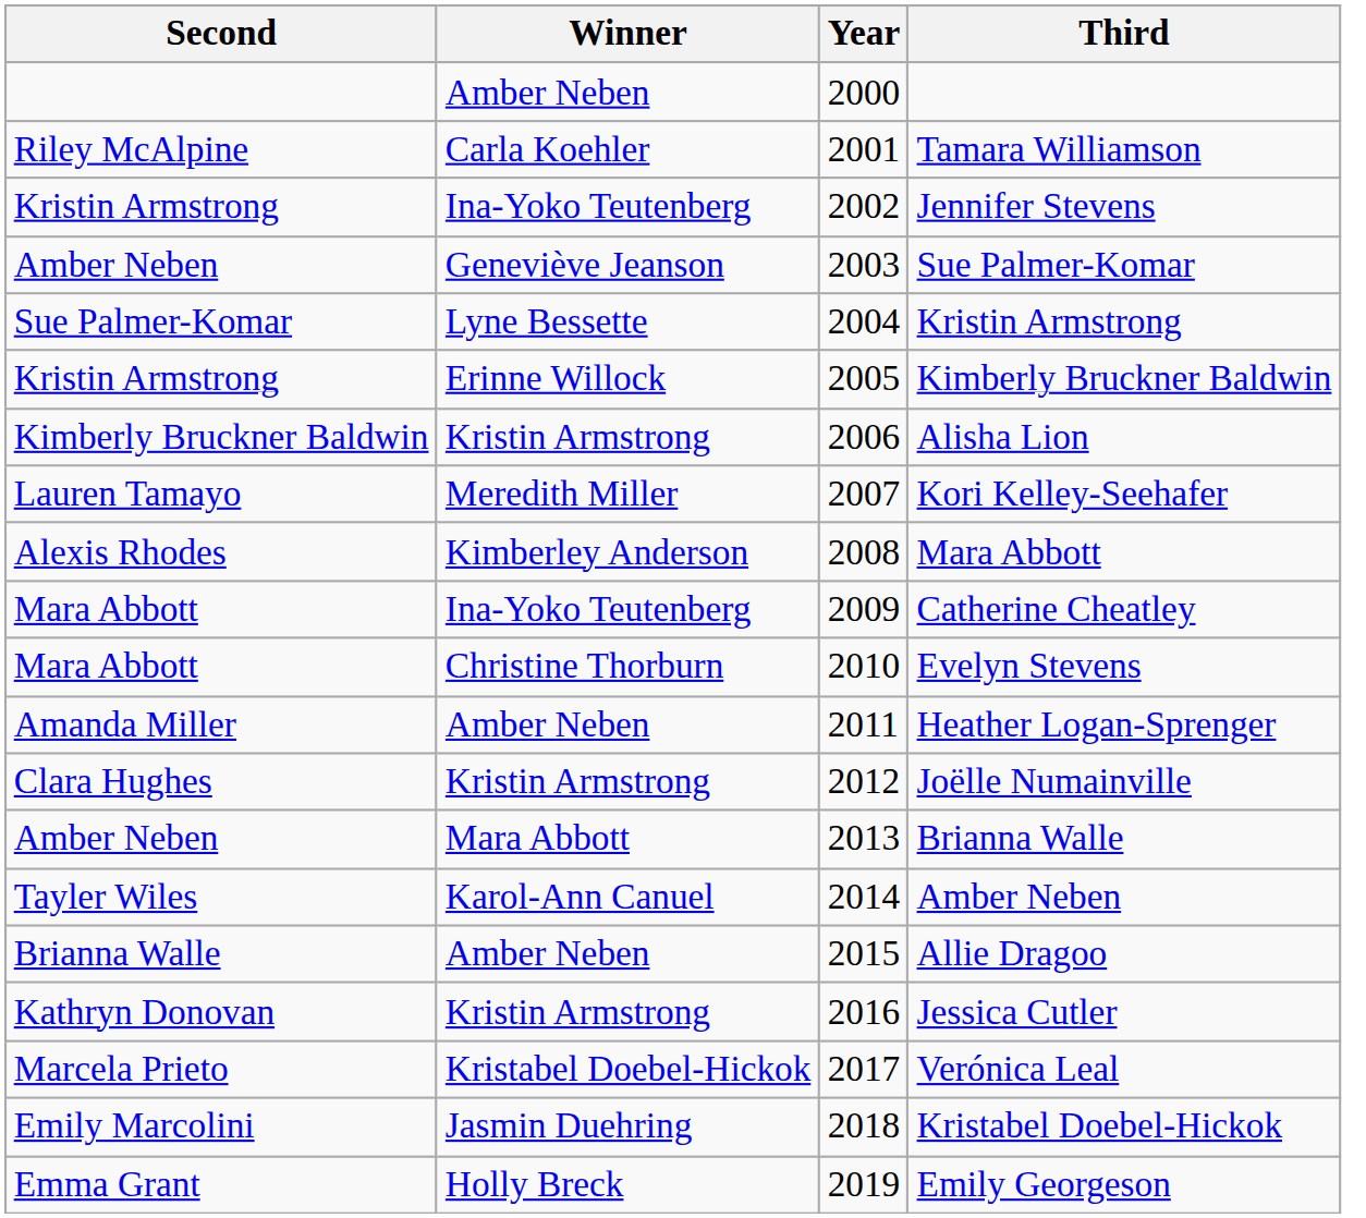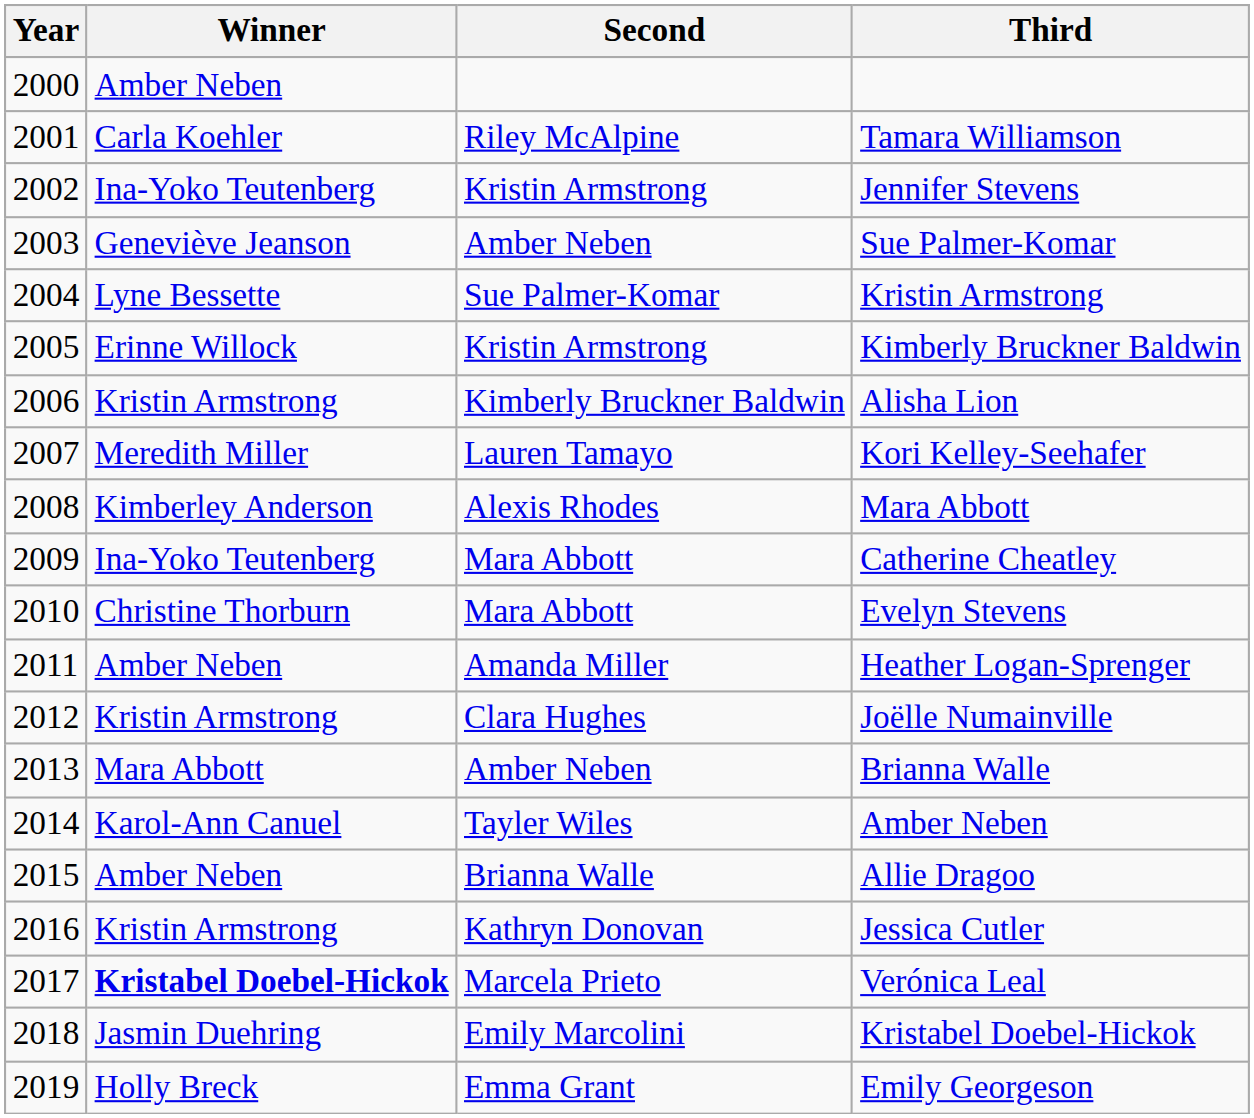columns swapped: Year <-> Second
Verónica Leal | Winner: normal -> bold
